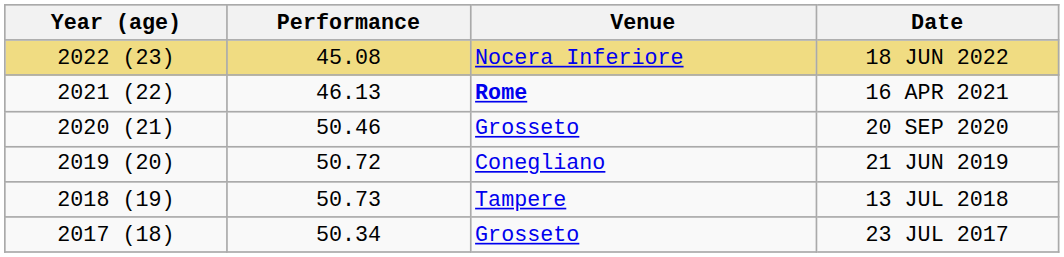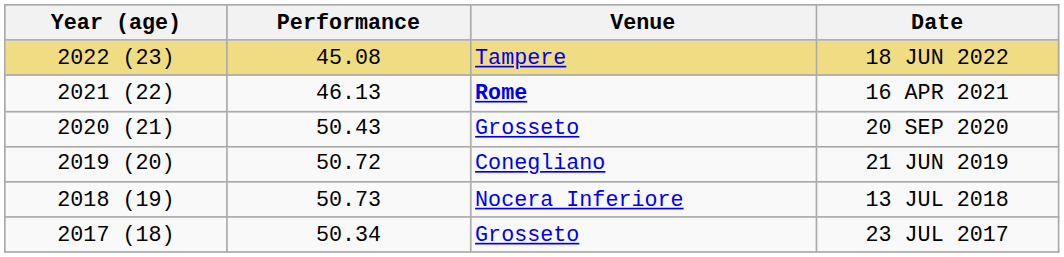18 JUN 2022 | Venue: Nocera Inferiore -> Tampere
20 SEP 2020 | Performance: 50.46 -> 50.43
13 JUL 2018 | Venue: Tampere -> Nocera Inferiore
